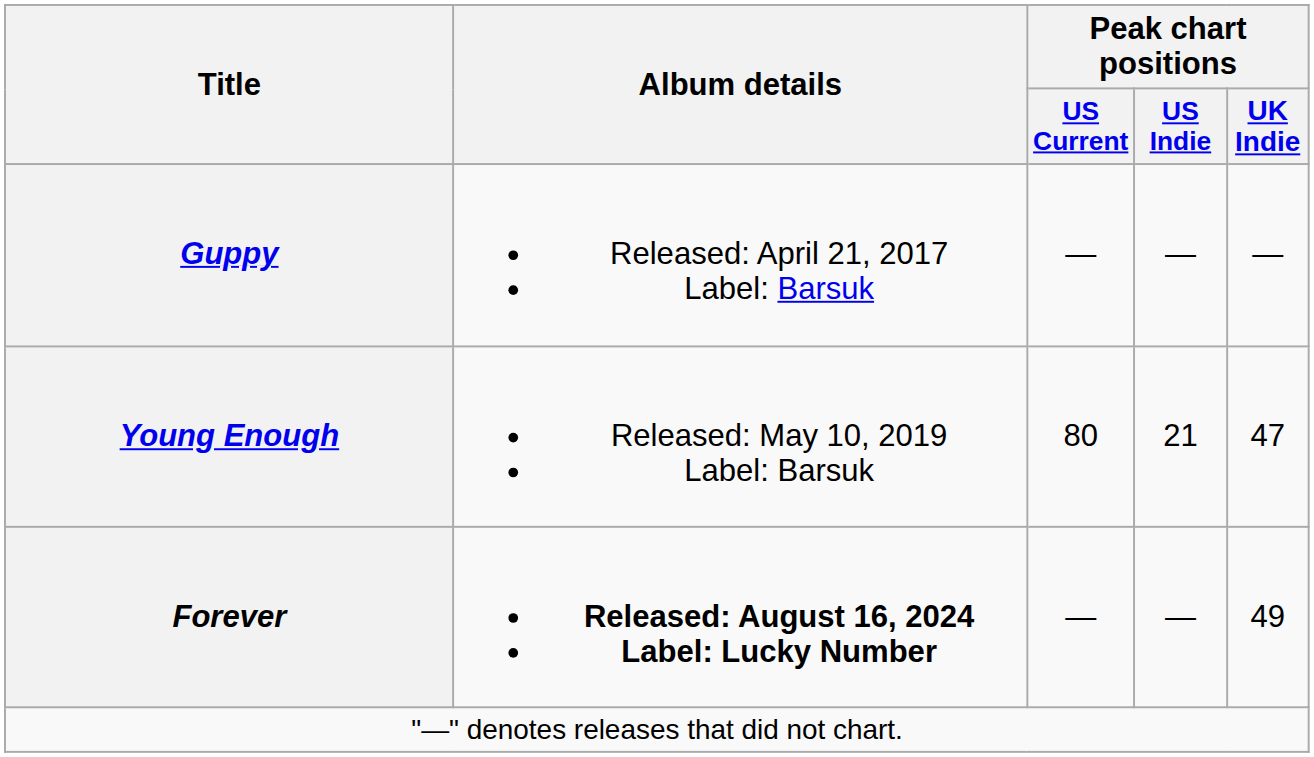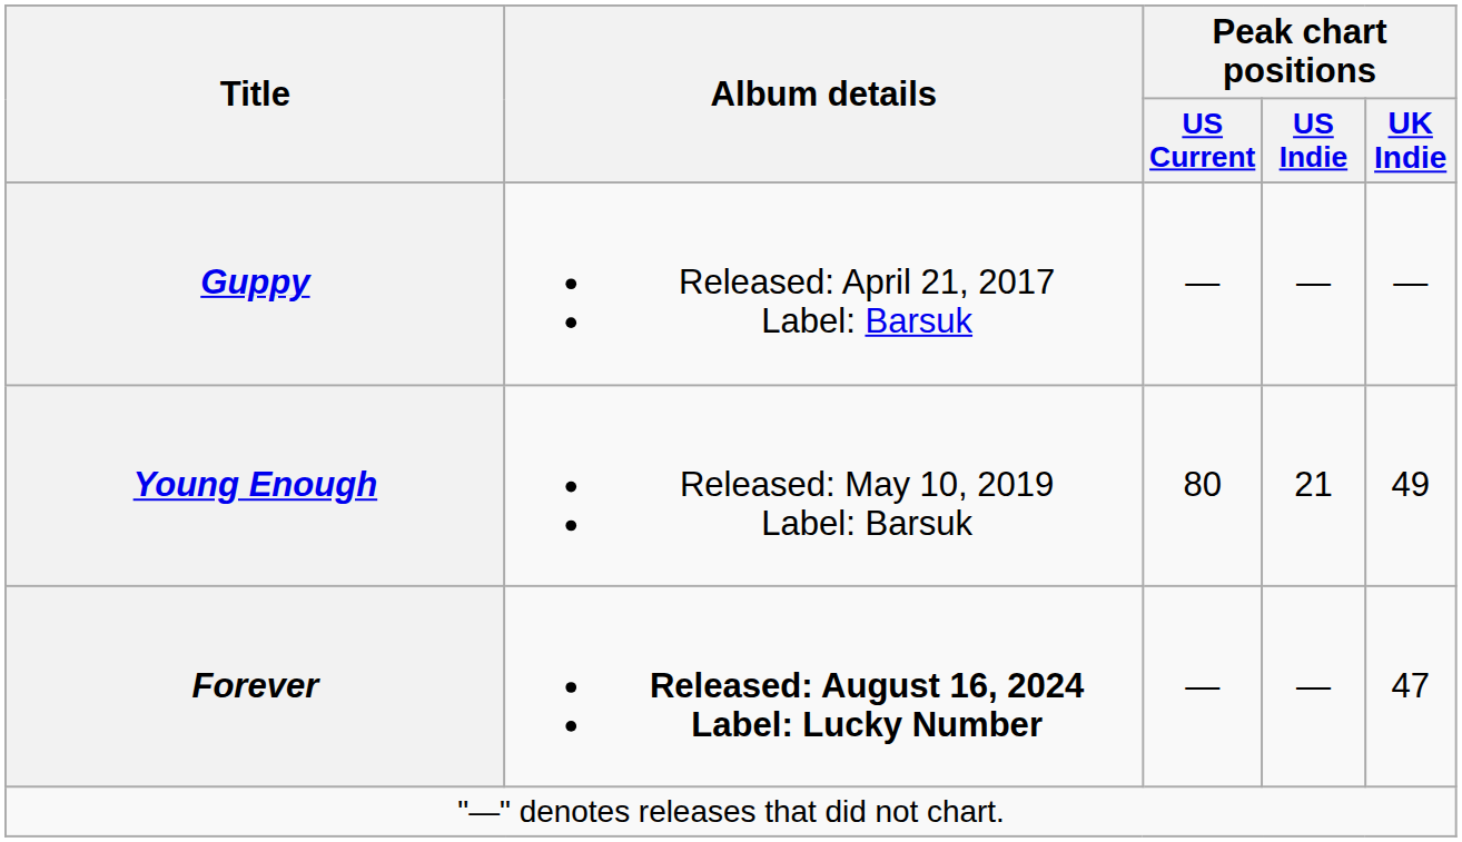Young Enough | Peak chart positions / UK Indie: 47 -> 49
Forever | Peak chart positions / UK Indie: 49 -> 47
